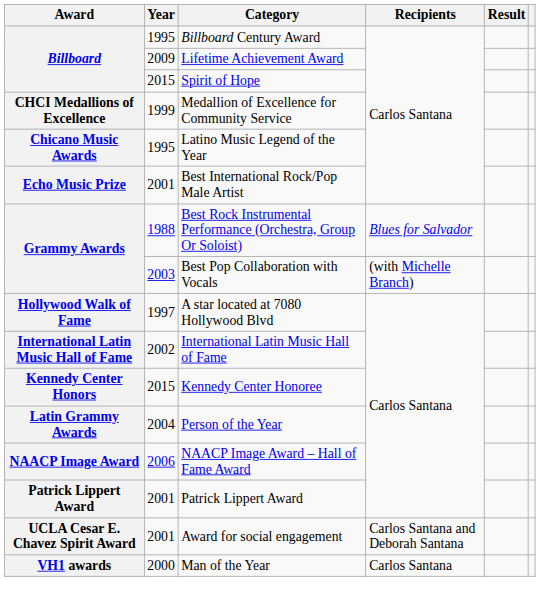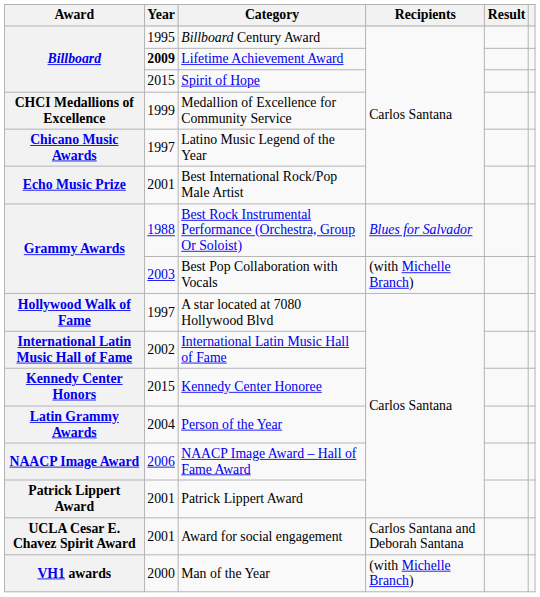Lifetime Achievement Award | Year: normal -> bold
Latino Music Legend of the Year | Year: 1995 -> 1997
Man of the Year | Recipients: Carlos Santana -> (with Michelle Branch)
